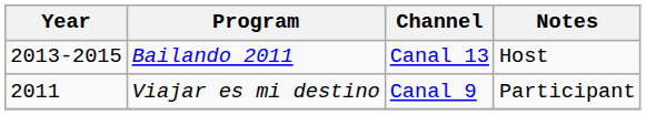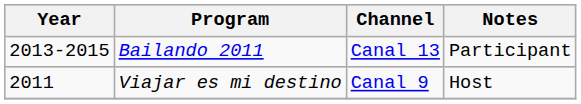Bailando 2011 | Notes: Host -> Participant
Viajar es mi destino | Notes: Participant -> Host
